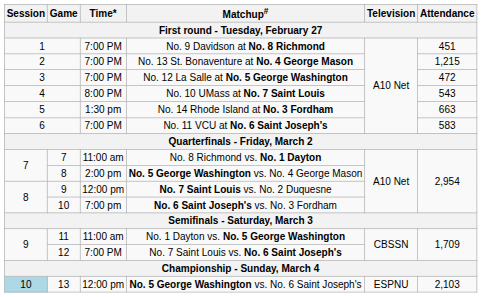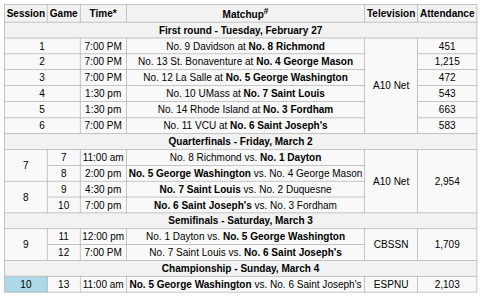No. 10 UMass at No. 7 Saint Louis | Time*: 8:00 PM -> 1:30 pm
No. 7 Saint Louis vs. No. 2 Duquesne | Time*: 12:00 pm -> 4:30 pm
No. 1 Dayton vs. No. 5 George Washington | Time*: 11:00 am -> 12:00 pm
No. 5 George Washington vs. No. 6 Saint Joseph's | Time*: 12:00 pm -> 11:00 am
